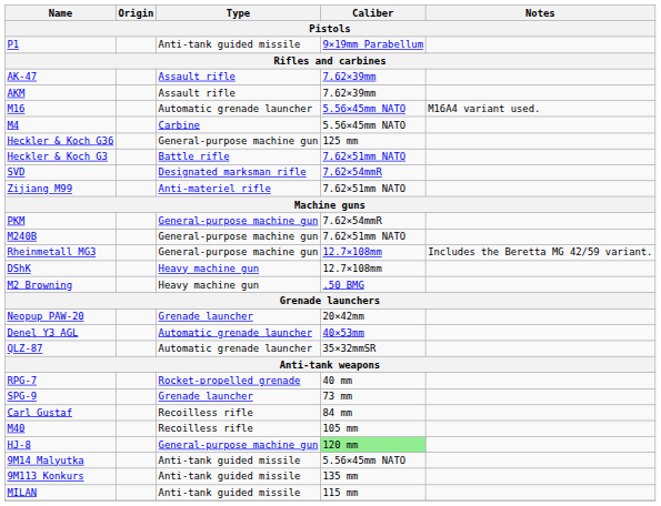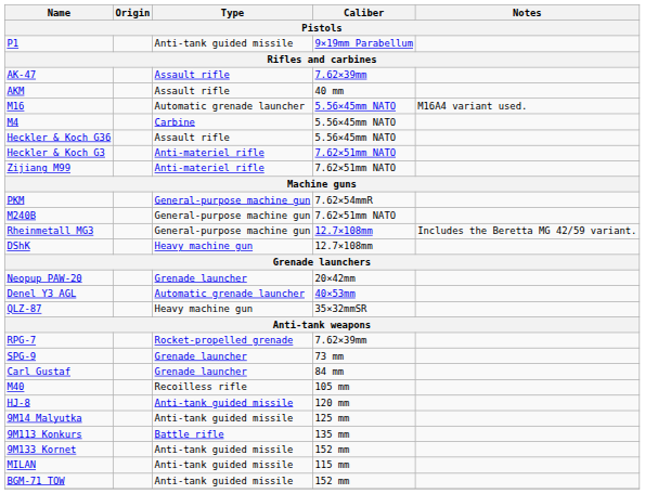AKM | Caliber: 7.62×39mm -> 40 mm
Heckler & Koch G36 | Type: General-purpose machine gun -> Assault rifle
Heckler & Koch G36 | Caliber: 125 mm -> 5.56×45mm NATO
Heckler & Koch G3 | Type: Battle rifle -> Anti-materiel rifle
- row: SVD | Designated marksman rifle | 7.62×54mmR
- row: M2 Browning | Heavy machine gun | .50 BMG
QLZ-87 | Type: Automatic grenade launcher -> Heavy machine gun
RPG-7 | Caliber: 40 mm -> 7.62×39mm
Carl Gustaf | Type: Recoilless rifle -> Grenade launcher
HJ-8 | Type: General-purpose machine gun -> Anti-tank guided missile
HJ-8 | Caliber: lightgreen background -> no background
9M14 Malyutka | Caliber: 5.56×45mm NATO -> 125 mm
9M113 Konkurs | Type: Anti-tank guided missile -> Battle rifle
+ row: 9M133 Kornet | Anti-tank guided missile | 152 mm
+ row: BGM-71 TOW | Anti-tank guided missile | 152 mm
